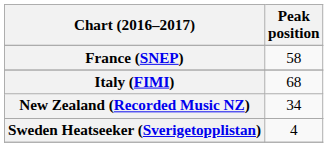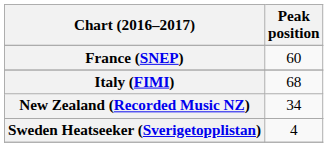France (SNEP) | Peak position: 58 -> 60
